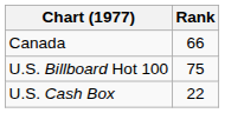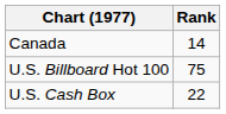Canada | Rank: 66 -> 14
